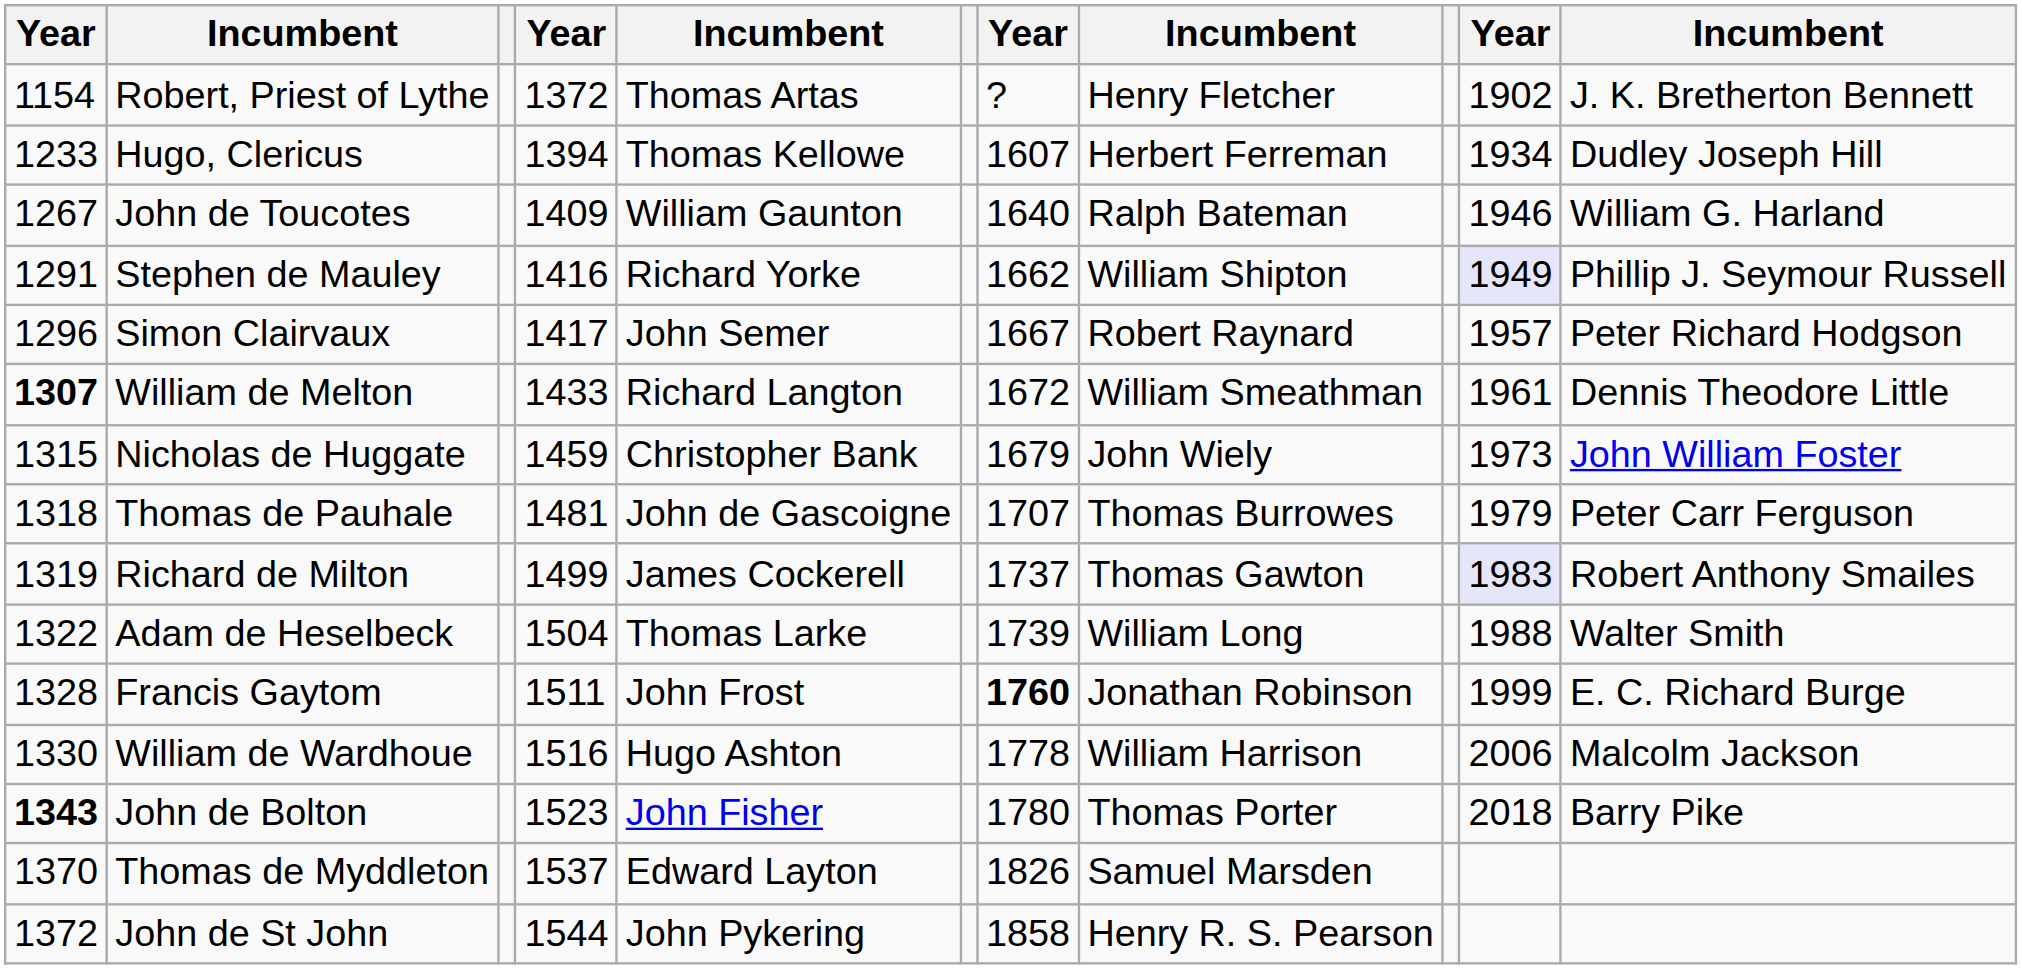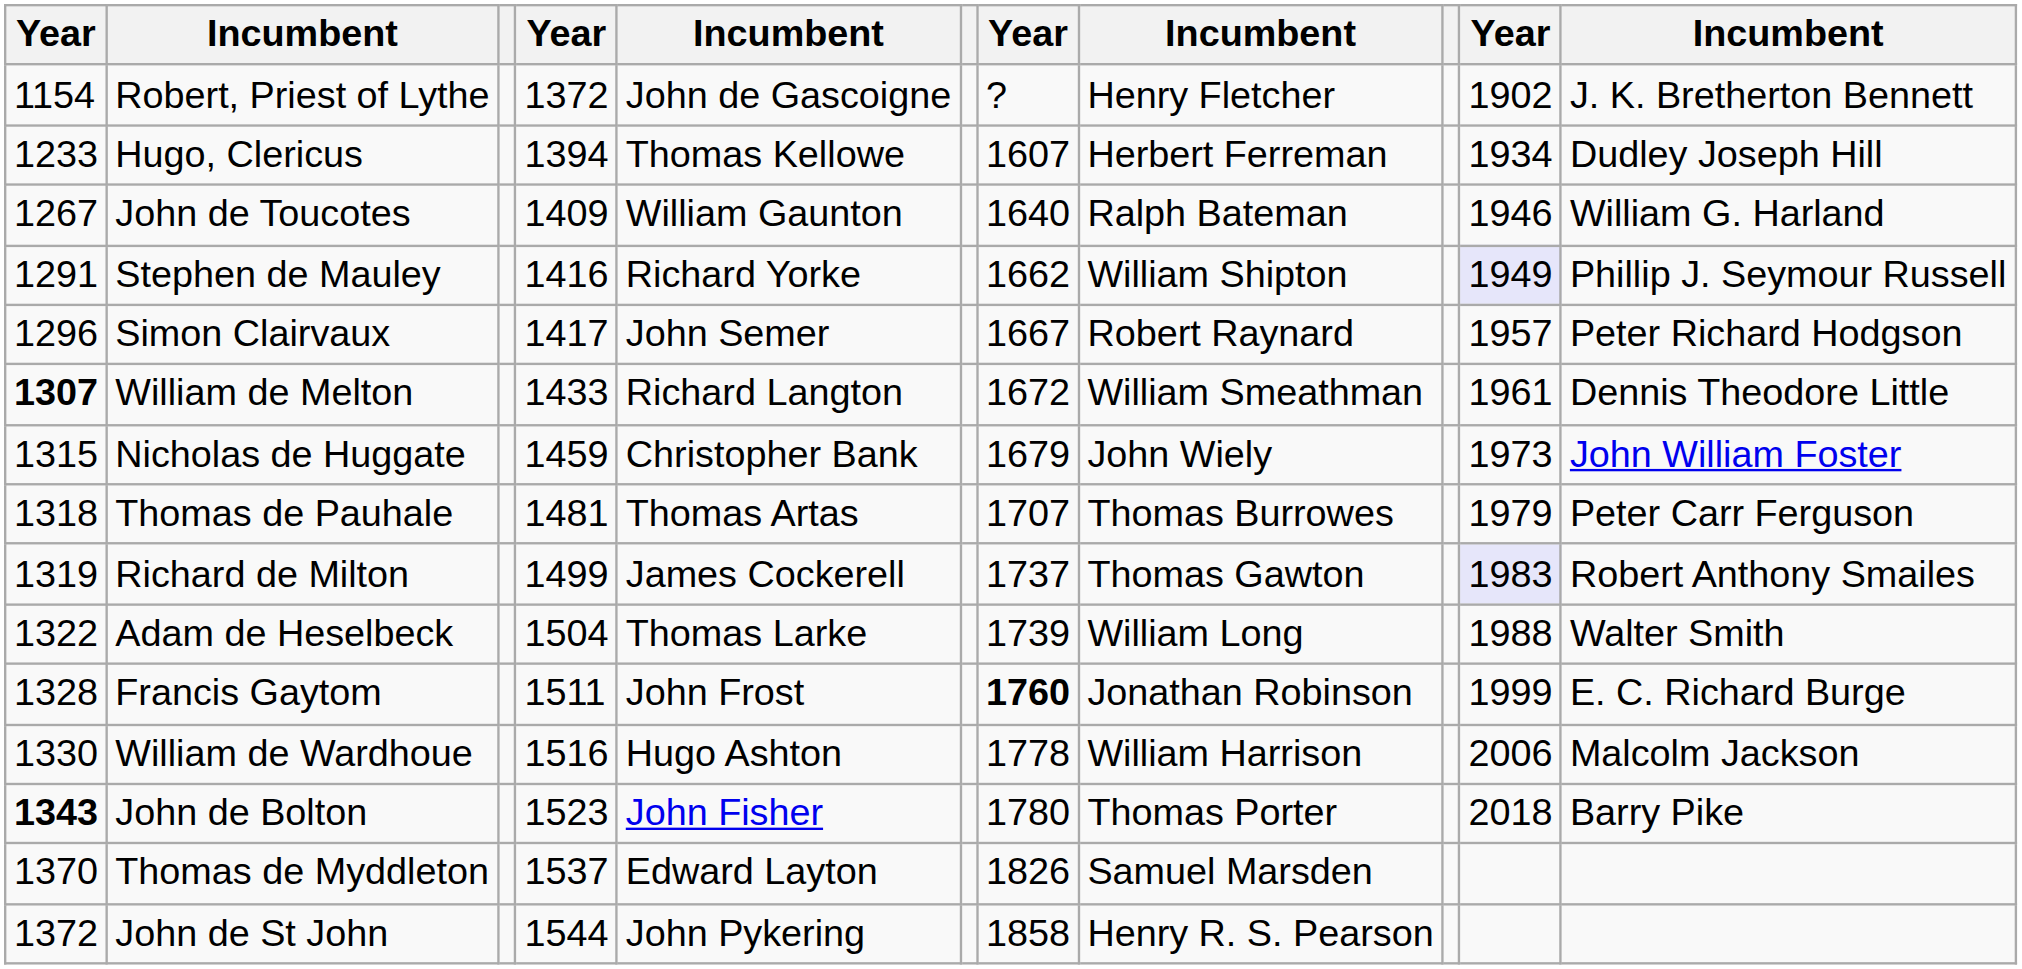Robert, Priest of Lythe | column 5: Thomas Artas -> John de Gascoigne
Thomas de Pauhale | column 5: John de Gascoigne -> Thomas Artas
